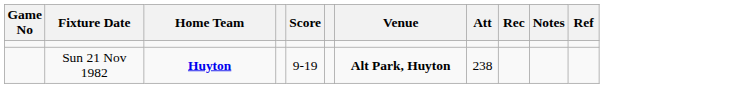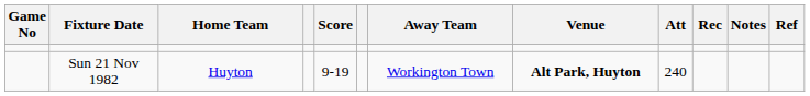+ column: Away Team | Workington Town
Sun 21 Nov 1982 | Home Team: bold -> normal
Sun 21 Nov 1982 | Att: 238 -> 240
